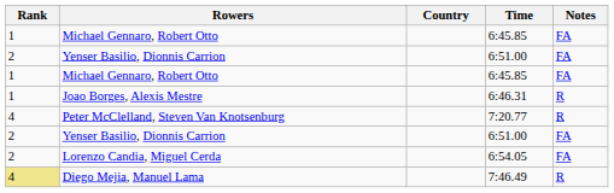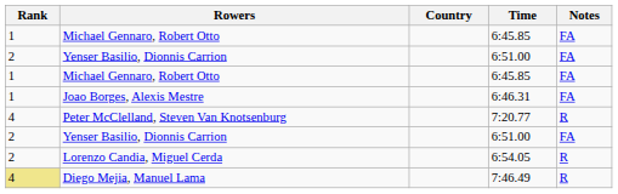Joao Borges, Alexis Mestre | Notes: R -> FA
Lorenzo Candia, Miguel Cerda | Notes: FA -> R
